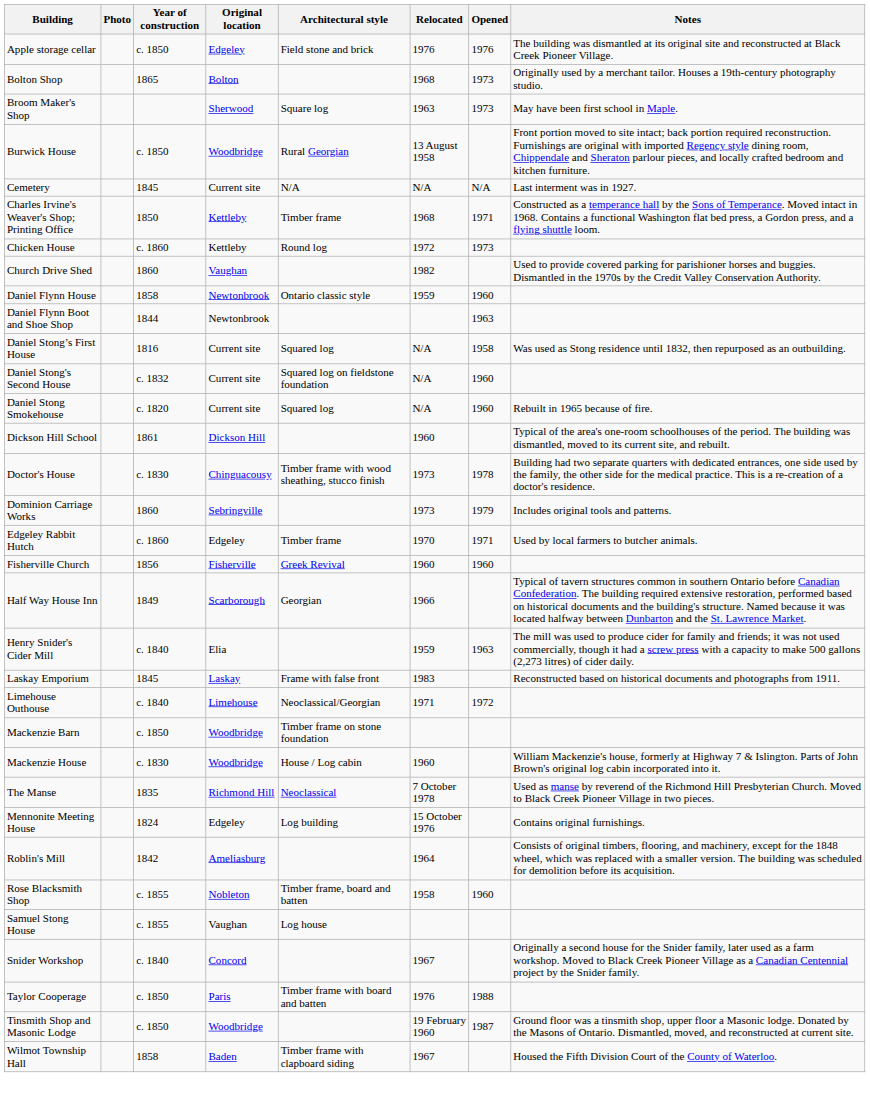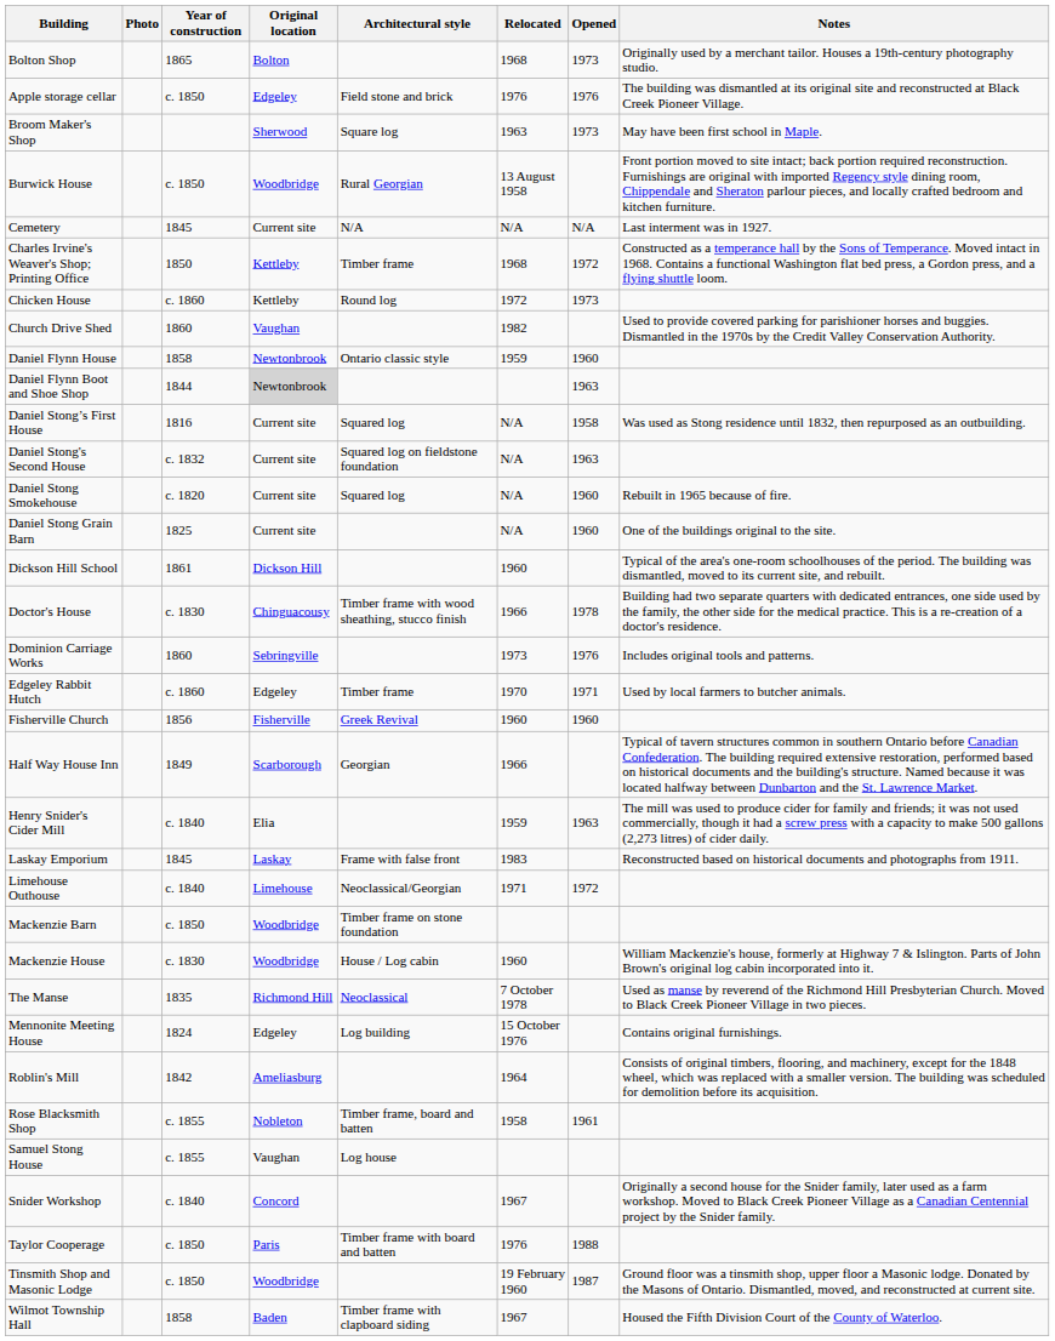rows swapped: Apple storage cellar <-> Bolton Shop
Charles Irvine's Weaver's Shop; Printing Office | Opened: 1971 -> 1972
Daniel Flynn Boot and Shoe Shop | Original location: no background -> lightgrey background
Daniel Stong's Second House | Opened: 1960 -> 1963
+ row: Daniel Stong Grain Barn | 1825 | Current site | N/A | 1960 | One of the buildings original to the site.
Doctor's House | Relocated: 1973 -> 1966
Dominion Carriage Works | Opened: 1979 -> 1976
Rose Blacksmith Shop | Opened: 1960 -> 1961
